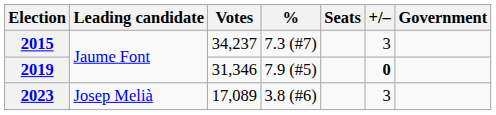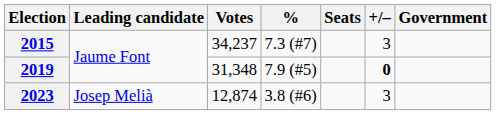2019 | Votes: 31,346 -> 31,348
2023 | Votes: 17,089 -> 12,874
